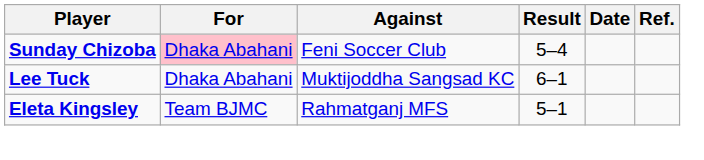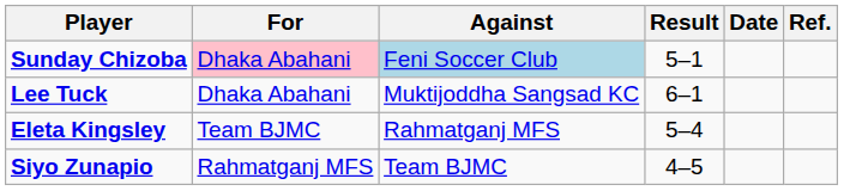Sunday Chizoba | Against: no background -> lightblue background
Sunday Chizoba | Result: 5–4 -> 5–1
Eleta Kingsley | Result: 5–1 -> 5–4
+ row: Siyo Zunapio | Rahmatganj MFS | Team BJMC | 4–5
